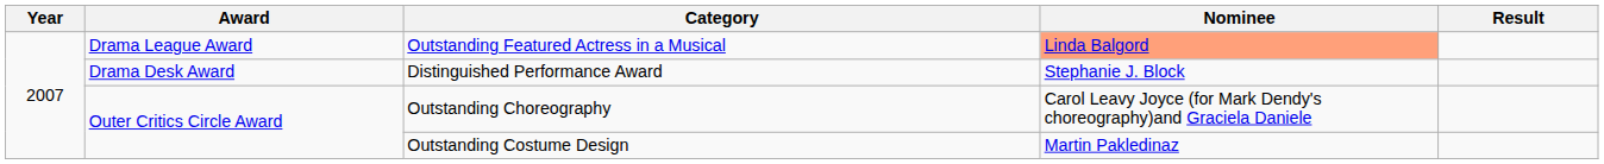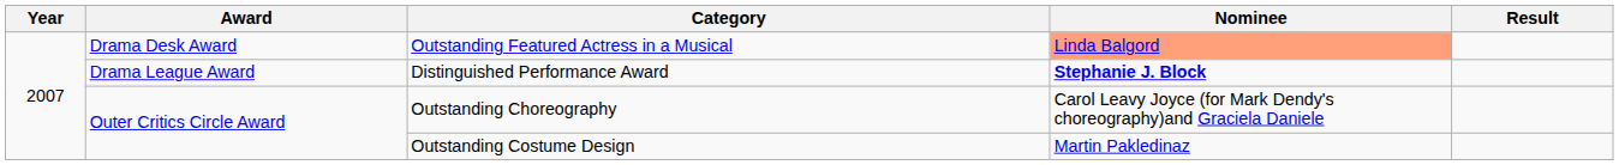Outstanding Featured Actress in a Musical | Award: Drama League Award -> Drama Desk Award
Distinguished Performance Award | Award: Drama Desk Award -> Drama League Award
Distinguished Performance Award | Nominee: normal -> bold
